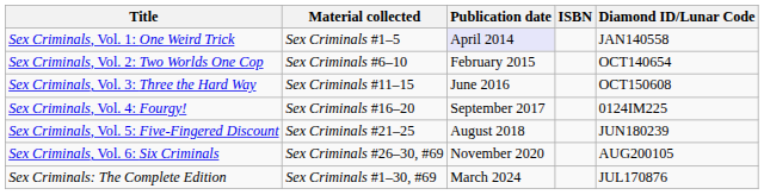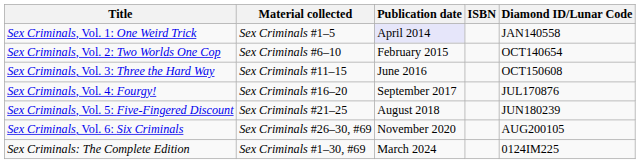Sex Criminals, Vol. 4: Fourgy! | Diamond ID/Lunar Code: 0124IM225 -> JUL170876
Sex Criminals: The Complete Edition | Diamond ID/Lunar Code: JUL170876 -> 0124IM225
